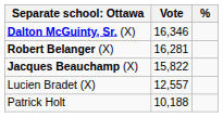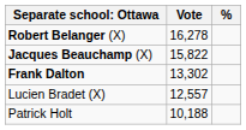- row: Dalton McGuinty, Sr. (X) | 16,346
Robert Belanger (X) | Vote: 16,281 -> 16,278
+ row: Frank Dalton | 13,302
